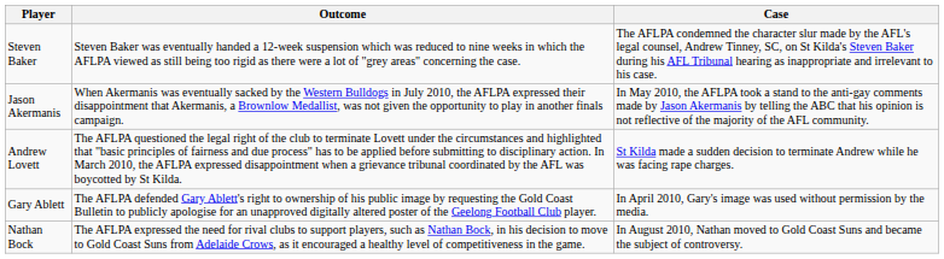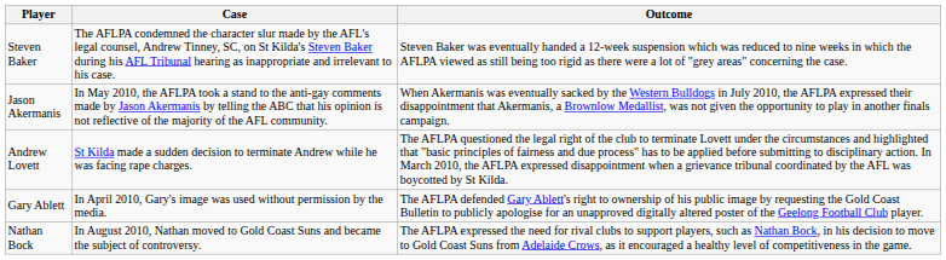columns swapped: Case <-> Outcome
